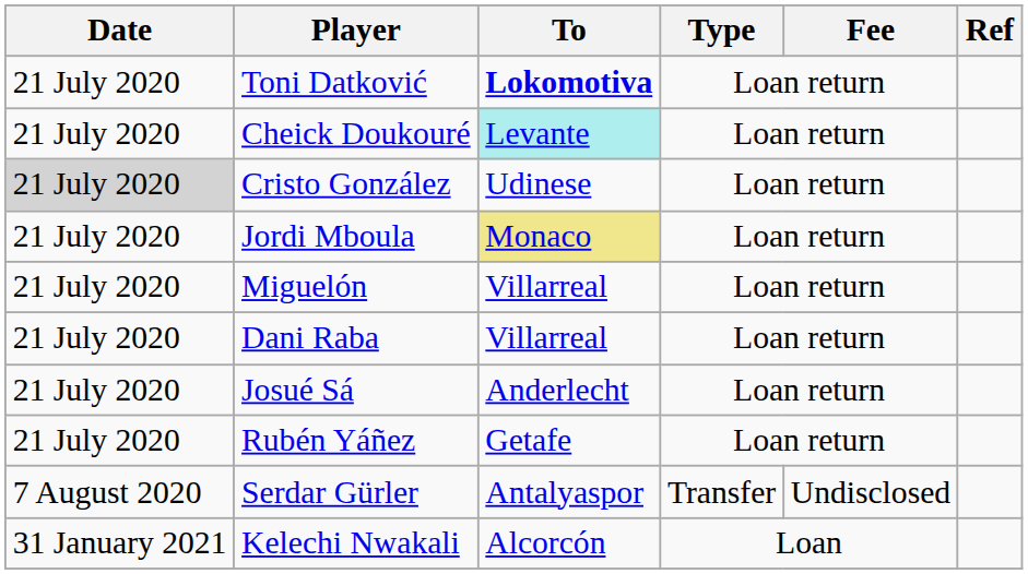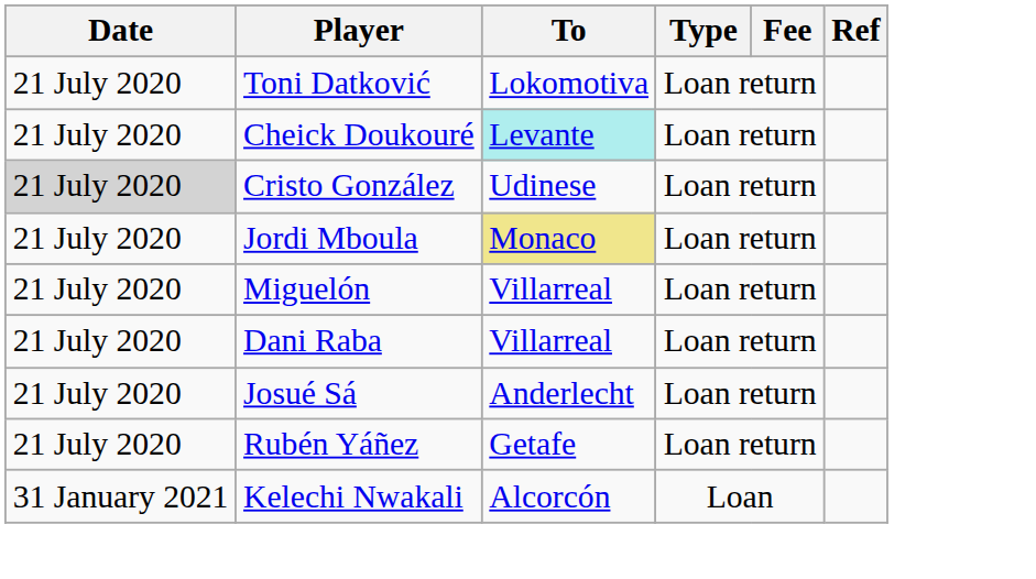Toni Datković | To: bold -> normal
- row: 7 August 2020 | Serdar Gürler | Antalyaspor | Transfer | Undisclosed
